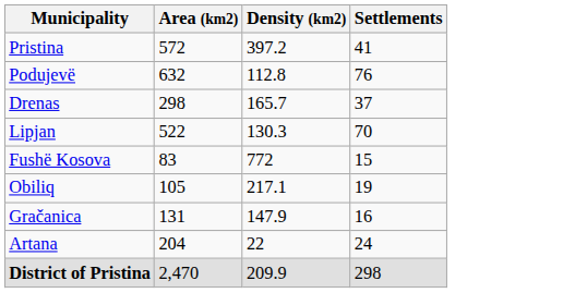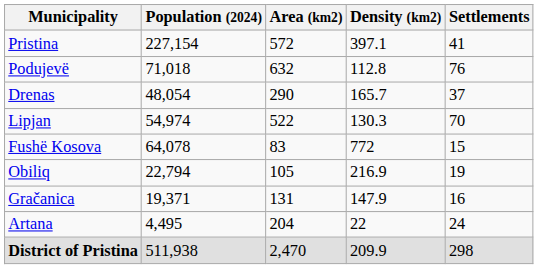+ column: Population (2024) | 227,154 | 71,018 | 48,054 | 54,974 | 64,078 | 22,794 | 19,371 | 4,495 | 511,938
Pristina | Density (km2): 397.2 -> 397.1
Drenas | Area (km2): 298 -> 290
Obiliq | Density (km2): 217.1 -> 216.9
